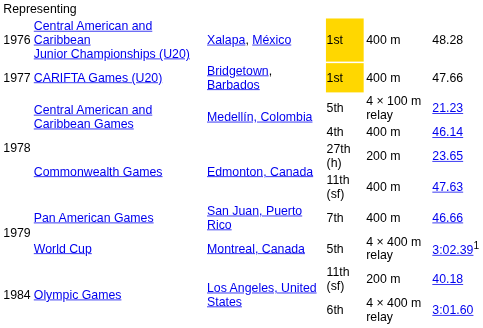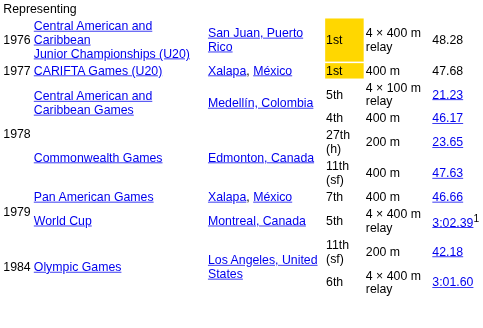Central American and Caribbean Junior Championships (U20) | column 3: Xalapa, México -> San Juan, Puerto Rico
Central American and Caribbean Junior Championships (U20) | column 5: 400 m -> 4 × 400 m relay
CARIFTA Games (U20) | column 3: Bridgetown, Barbados -> Xalapa, México
CARIFTA Games (U20) | column 6: 47.66 -> 47.68
Central American and Caribbean Games / 4th | column 6: 46.14 -> 46.17
Pan American Games | column 3: San Juan, Puerto Rico -> Xalapa, México
Olympic Games / 11th (sf) | column 6: 40.18 -> 42.18
